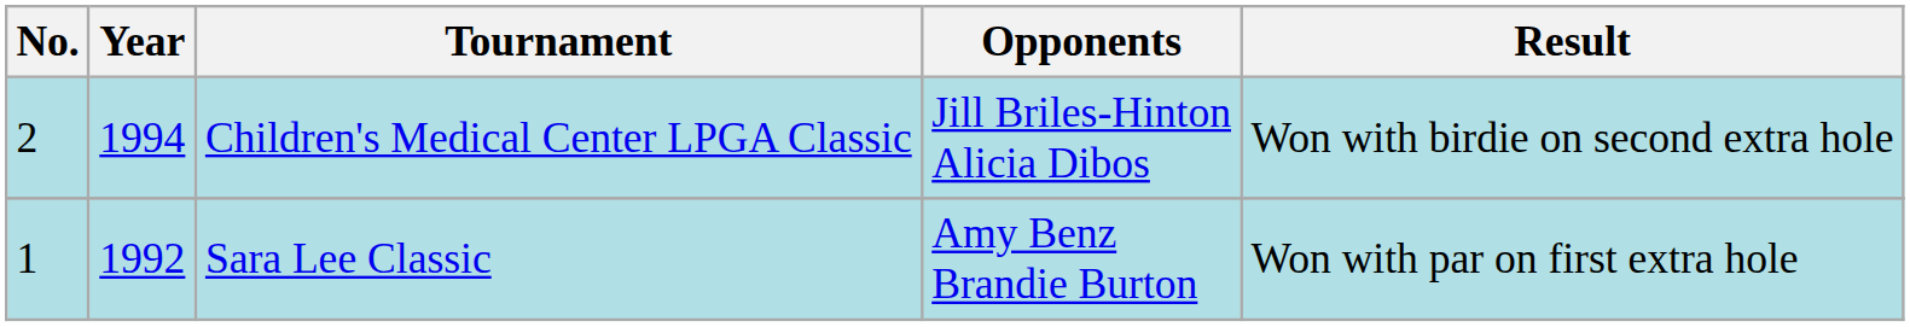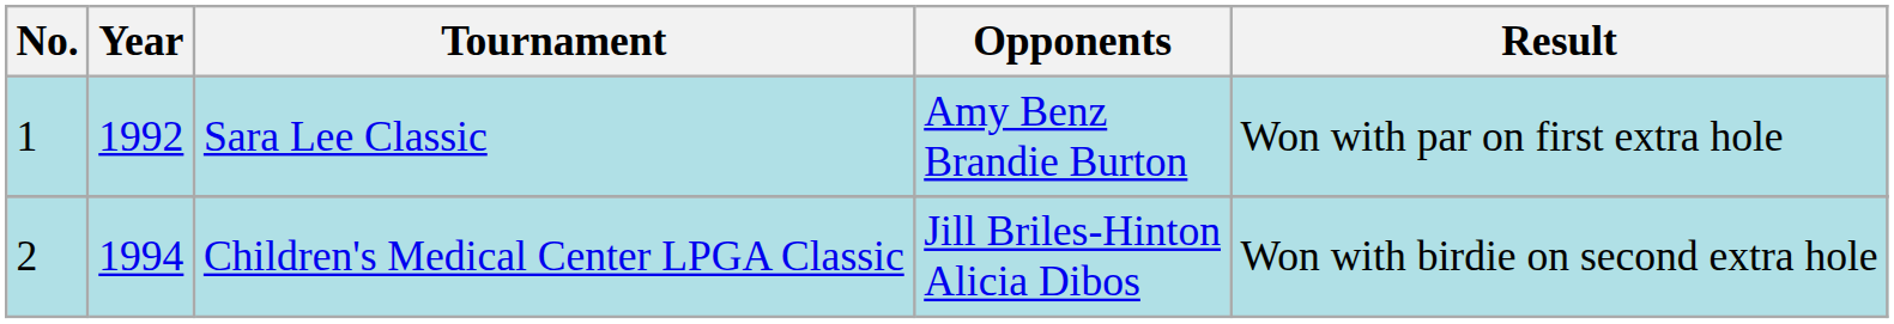rows swapped: Sara Lee Classic <-> Children's Medical Center LPGA Classic
